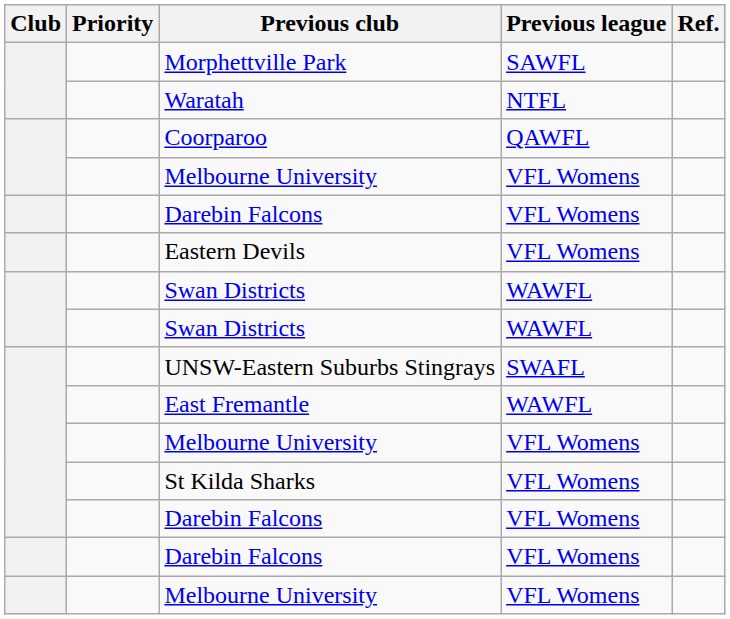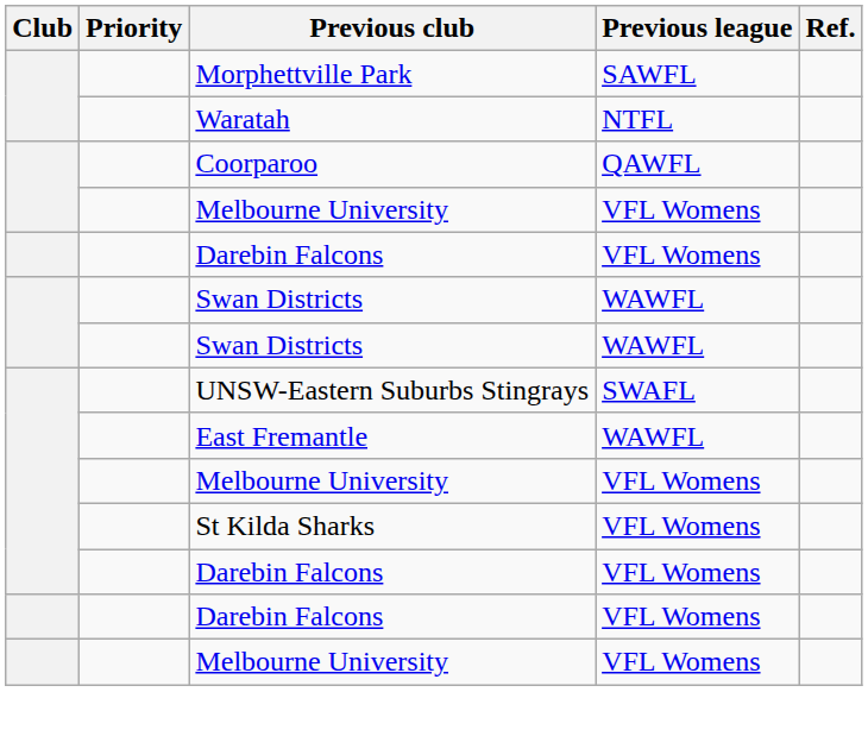- row: Eastern Devils | VFL Womens
